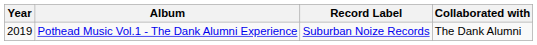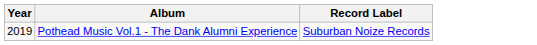- column: Collaborated with | The Dank Alumni
